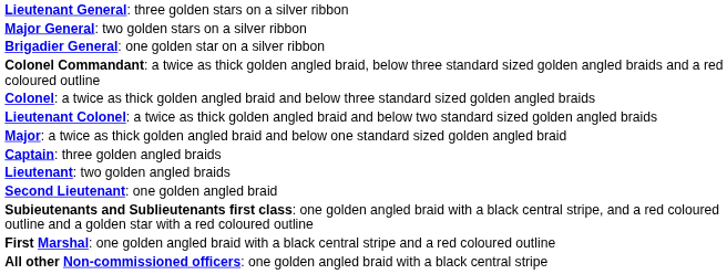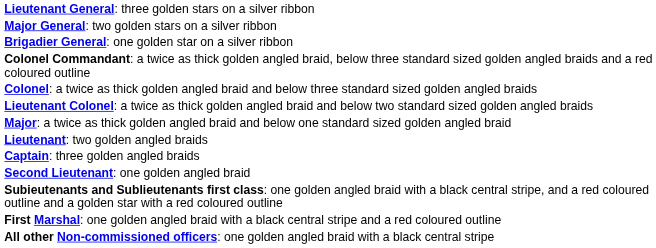rows swapped: Captain: three golden angled braids <-> Lieutenant: two golden angled braids
